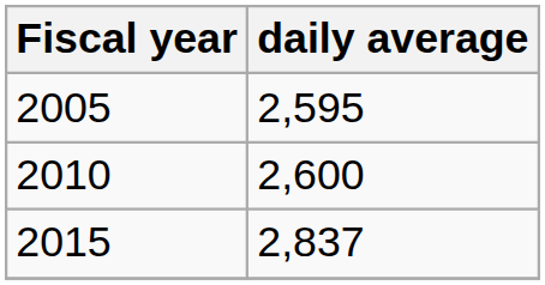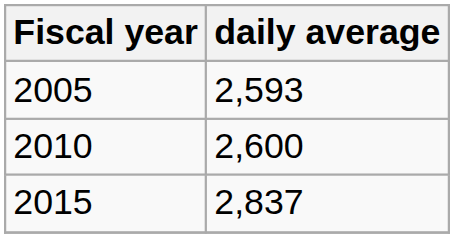2005 | daily average: 2,595 -> 2,593
